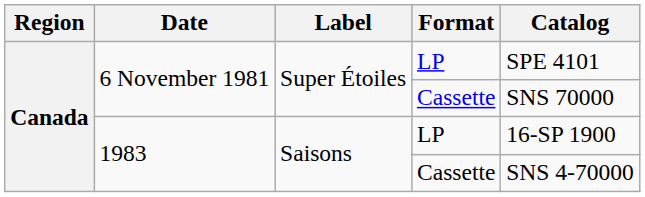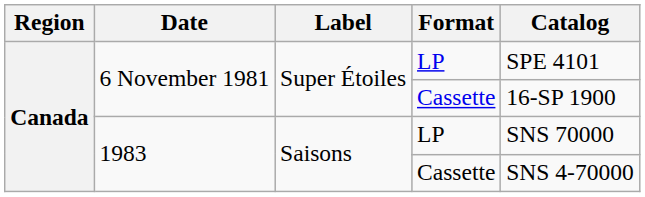6 November 1981 / Cassette | Catalog: SNS 70000 -> 16-SP 1900
1983 / LP | Catalog: 16-SP 1900 -> SNS 70000
